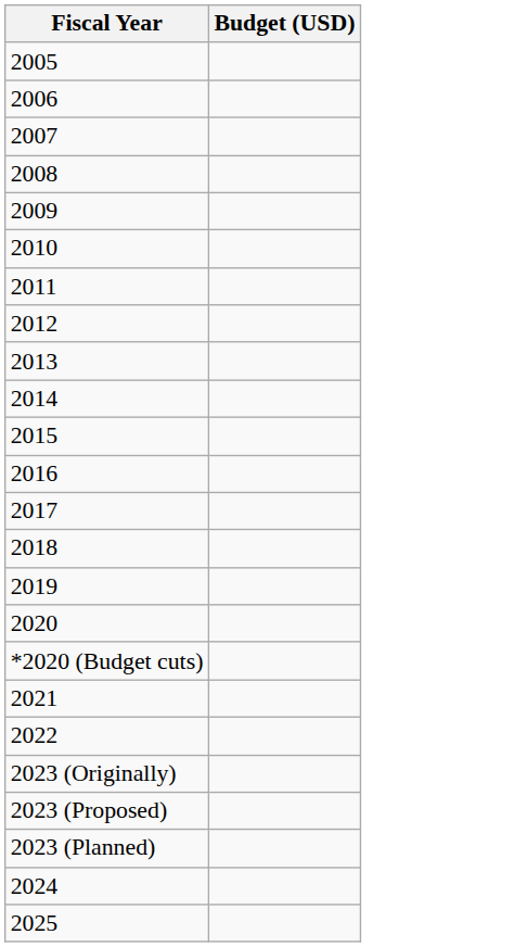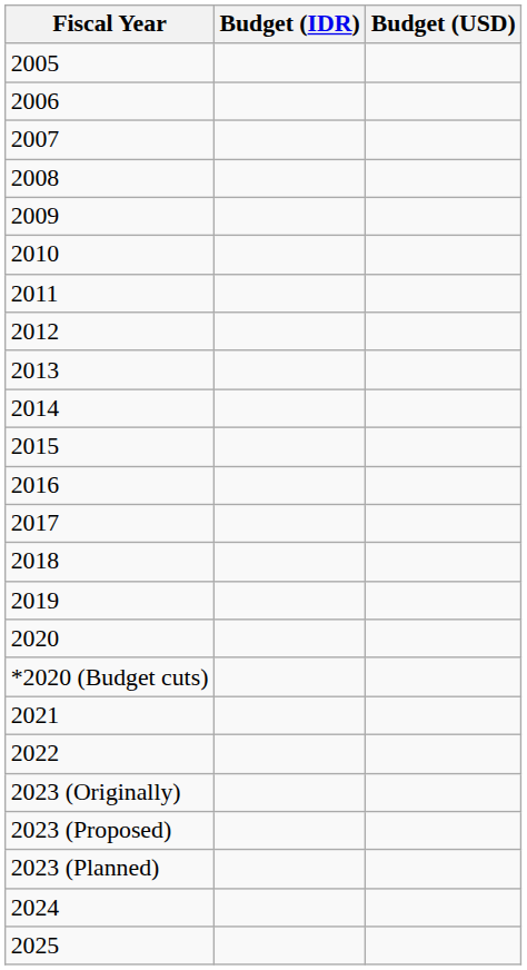+ column: Budget (IDR)
